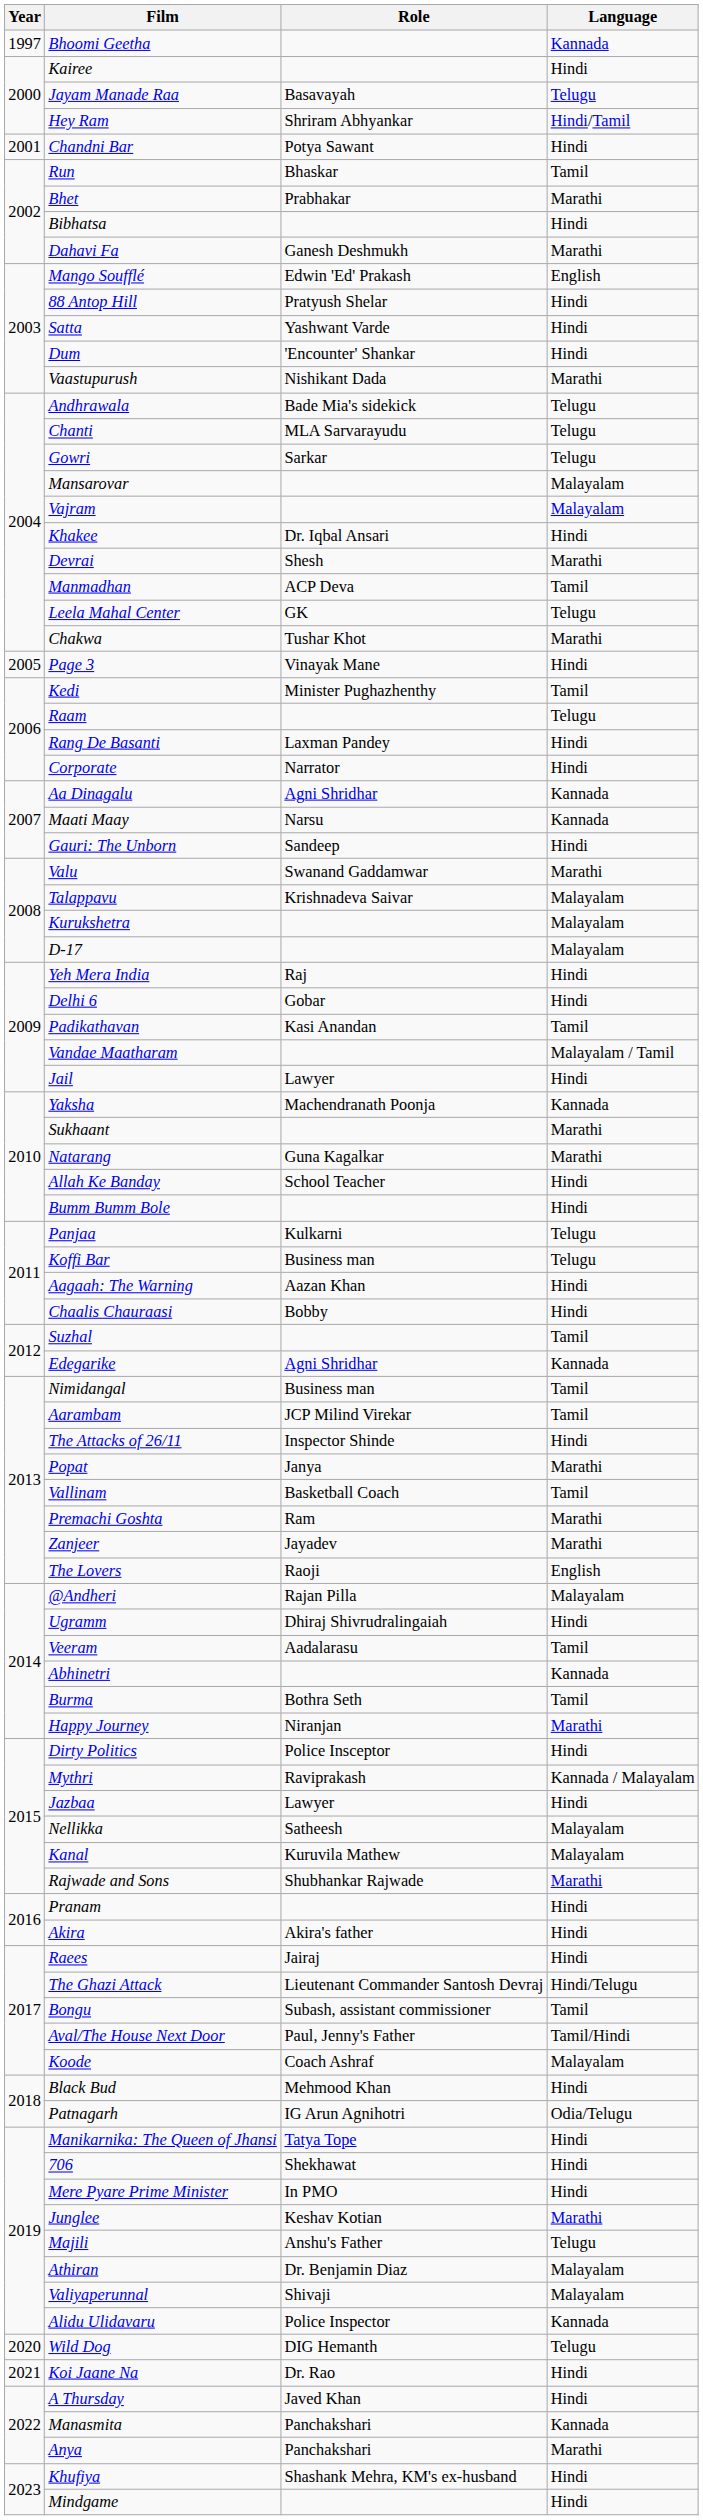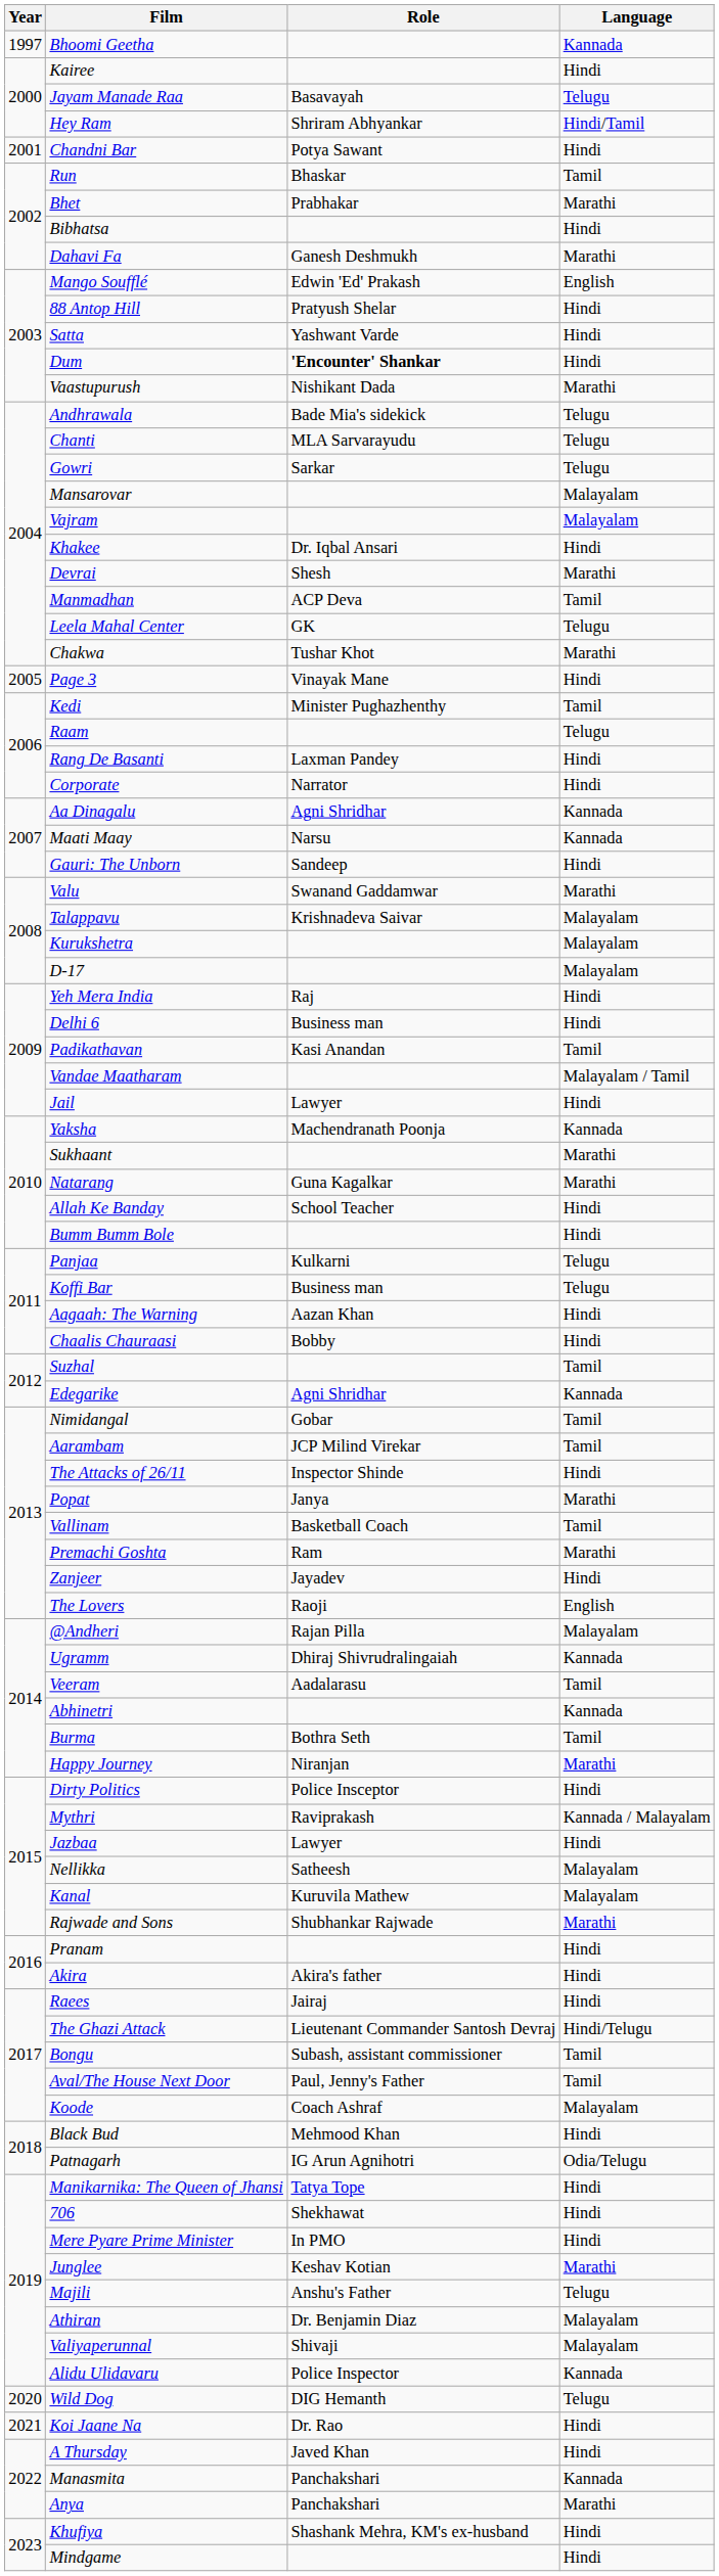Dum | Role: normal -> bold
Delhi 6 | Role: Gobar -> Business man
Nimidangal | Role: Business man -> Gobar
Zanjeer | Language: Marathi -> Hindi
Ugramm | Language: Hindi -> Kannada
Aval/The House Next Door | Language: Tamil/Hindi -> Tamil
